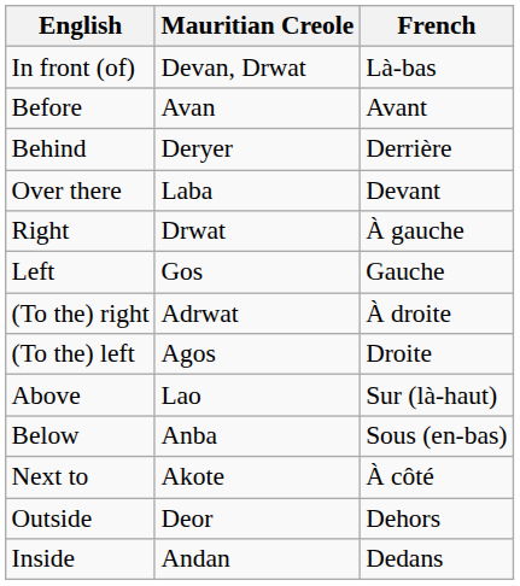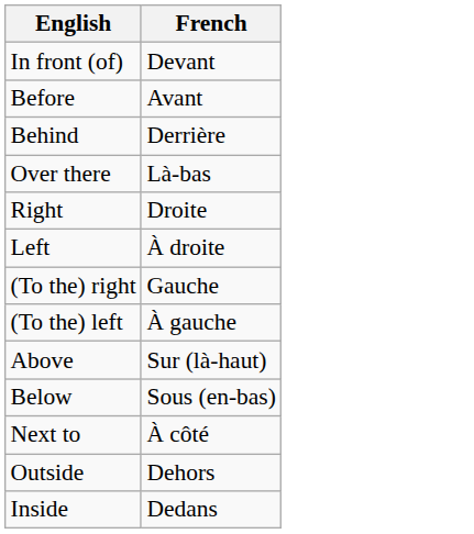- column: Mauritian Creole | Devan, Drwat | Avan | Deryer | Laba | Drwat | Gos | Adrwat | Agos | Lao | Anba | Akote | Deor | Andan
In front (of) | French: Là-bas -> Devant
Over there | French: Devant -> Là-bas
Right | French: À gauche -> Droite
Left | French: Gauche -> À droite
(To the) right | French: À droite -> Gauche
(To the) left | French: Droite -> À gauche
